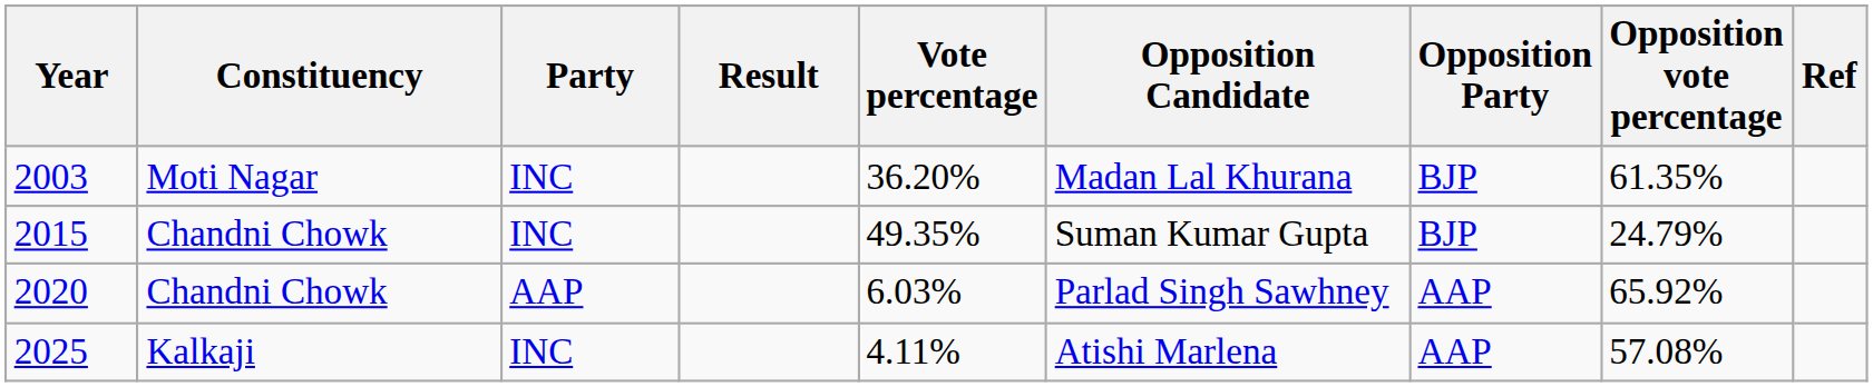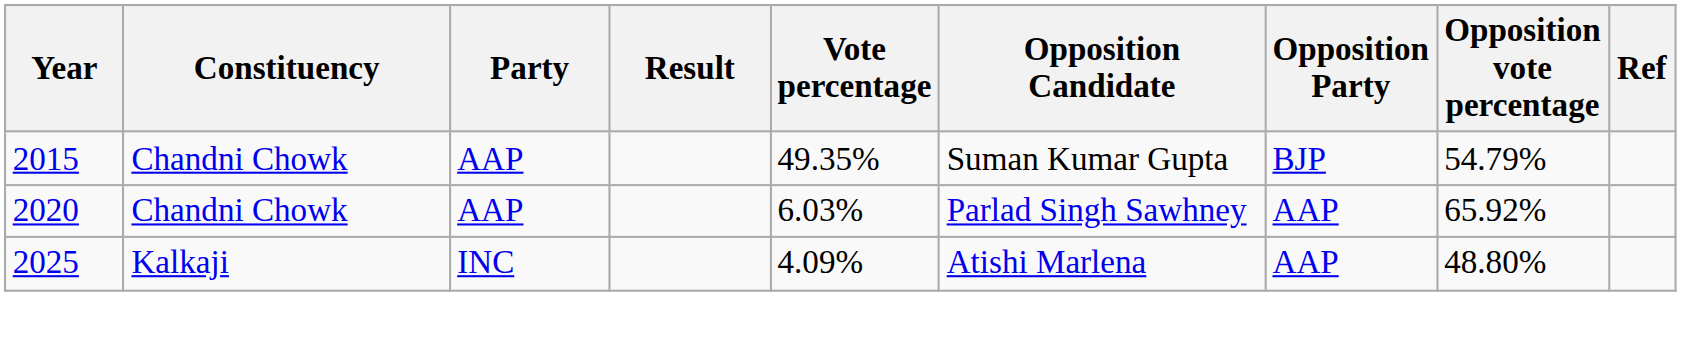- row: 2003 | Moti Nagar | INC | 36.20% | Madan Lal Khurana | BJP | 61.35%
2015 | Party: INC -> AAP
2015 | Opposition vote percentage: 24.79% -> 54.79%
2025 | Vote percentage: 4.11% -> 4.09%
2025 | Opposition vote percentage: 57.08% -> 48.80%
